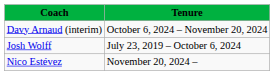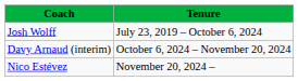rows swapped: Josh Wolff <-> Davy Arnaud (interim)
